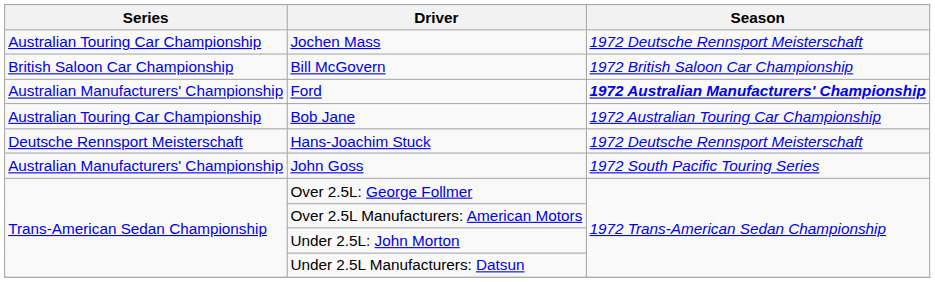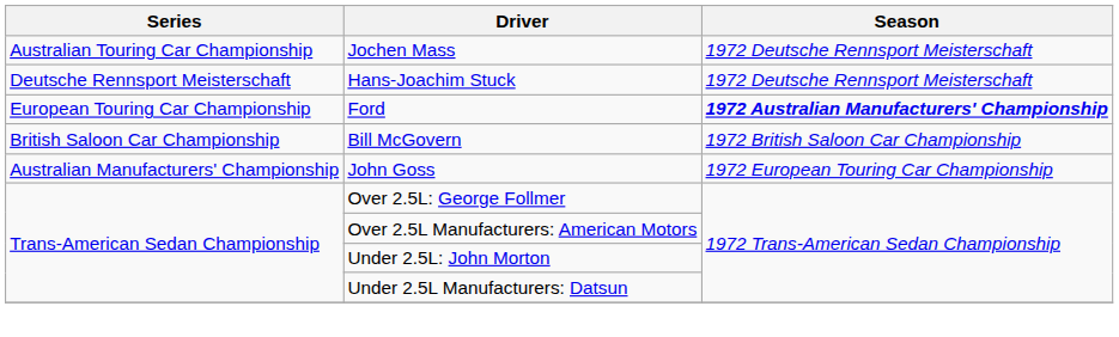rows swapped: Bill McGovern <-> Hans-Joachim Stuck
Ford | Series: Australian Manufacturers' Championship -> European Touring Car Championship
- row: Australian Touring Car Championship | Bob Jane | 1972 Australian Touring Car Championship
John Goss | Season: 1972 South Pacific Touring Series -> 1972 European Touring Car Championship
